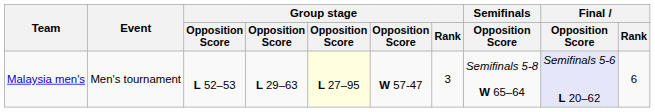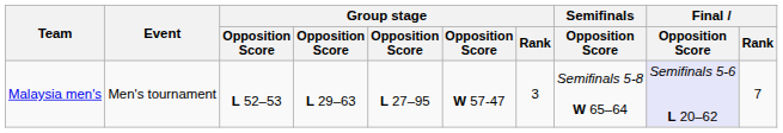Malaysia men's | column 5: lightyellow background -> no background
Malaysia men's | Final / Rank: 6 -> 7
